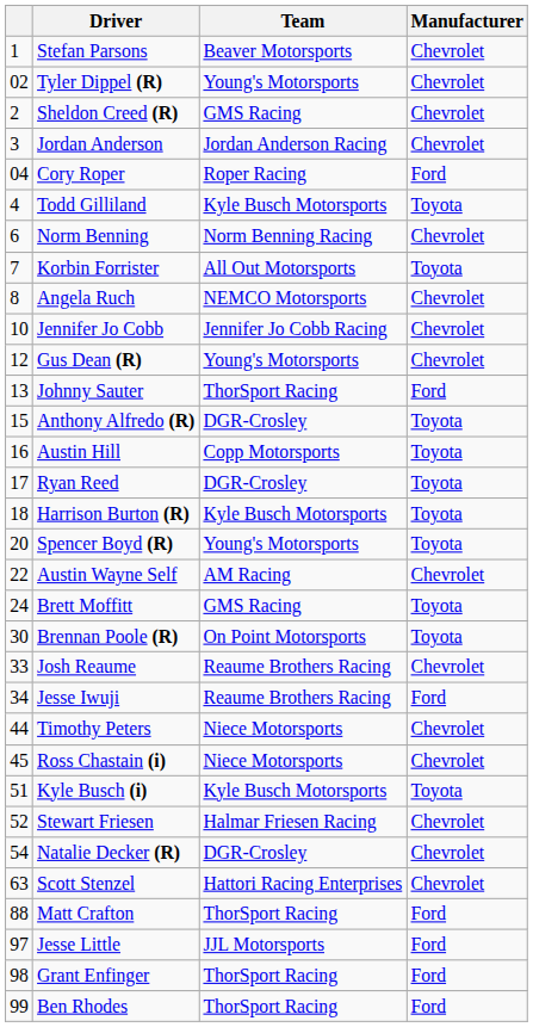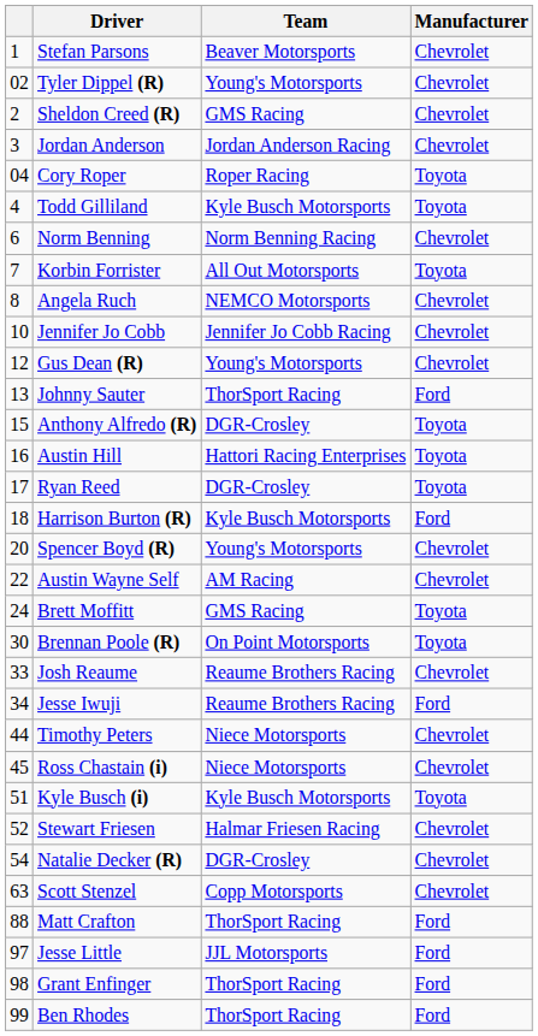Cory Roper | Manufacturer: Ford -> Toyota
Austin Hill | Team: Copp Motorsports -> Hattori Racing Enterprises
Harrison Burton (R) | Manufacturer: Toyota -> Ford
Spencer Boyd (R) | Manufacturer: Toyota -> Chevrolet
Scott Stenzel | Team: Hattori Racing Enterprises -> Copp Motorsports
